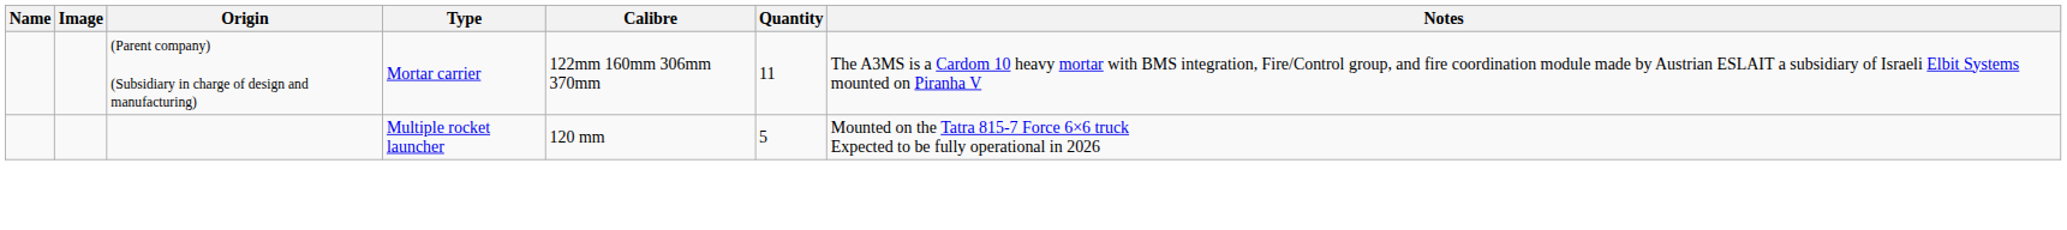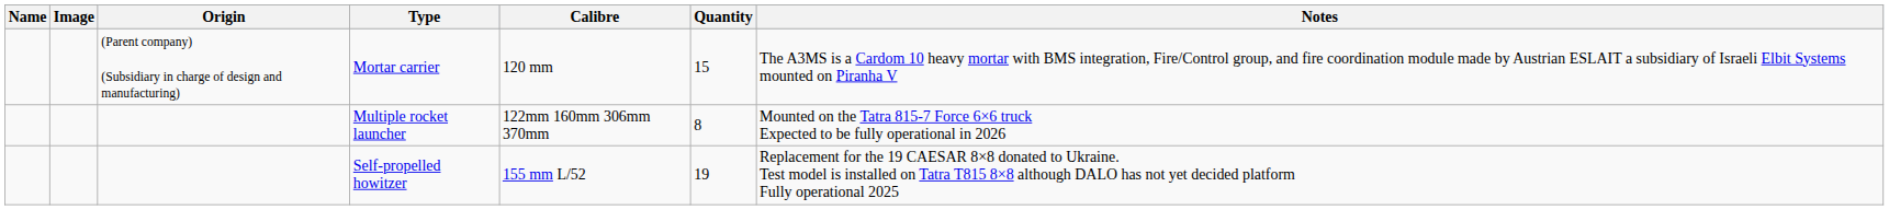Mortar carrier | Calibre: 122mm 160mm 306mm 370mm -> 120 mm
Mortar carrier | Quantity: 11 -> 15
Multiple rocket launcher | Calibre: 120 mm -> 122mm 160mm 306mm 370mm
Multiple rocket launcher | Quantity: 5 -> 8
+ row: Self-propelled howitzer | 155 mm L/52 | 19 | Replacement for the 19 CAESAR 8×8 donated to Ukraine. Test model is installed on Tatra T815 8×8 although DALO has not yet decided platform Fully operational 2025
